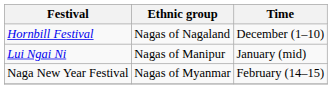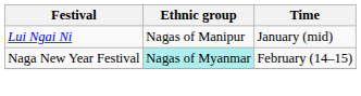- row: Hornbill Festival | Nagas of Nagaland | December (1–10)
Naga New Year Festival | Ethnic group: no background -> paleturquoise background
